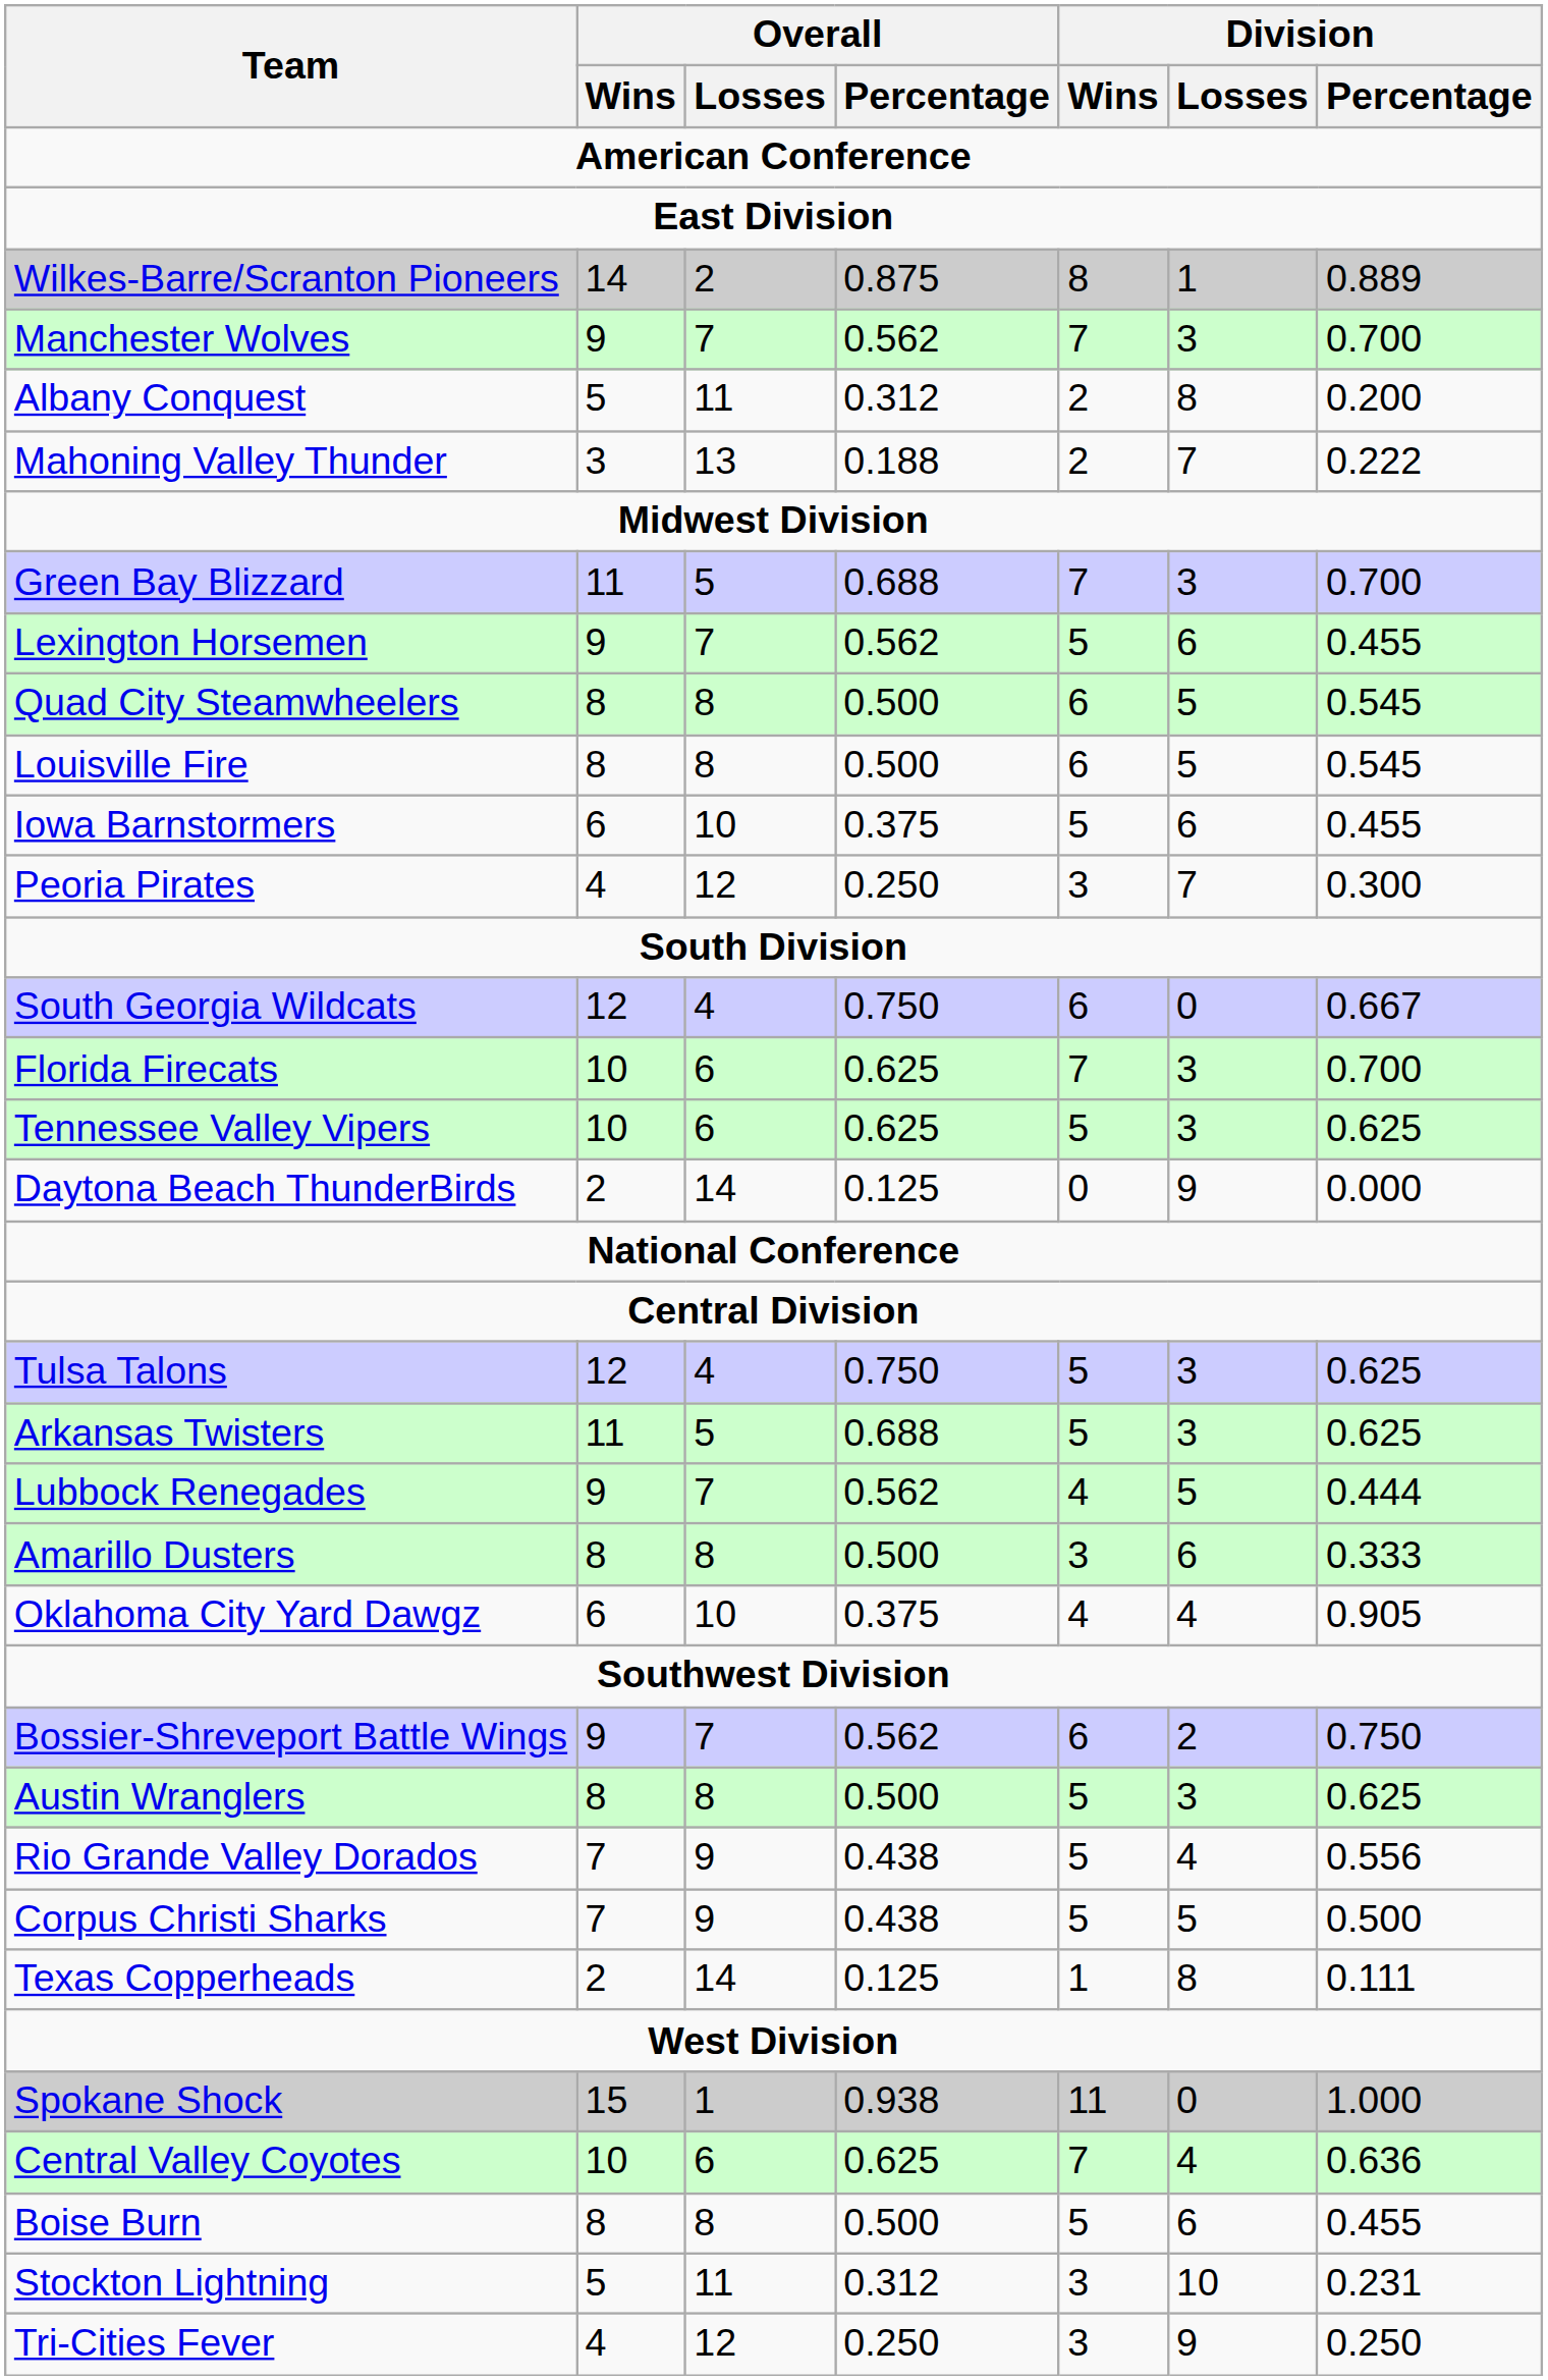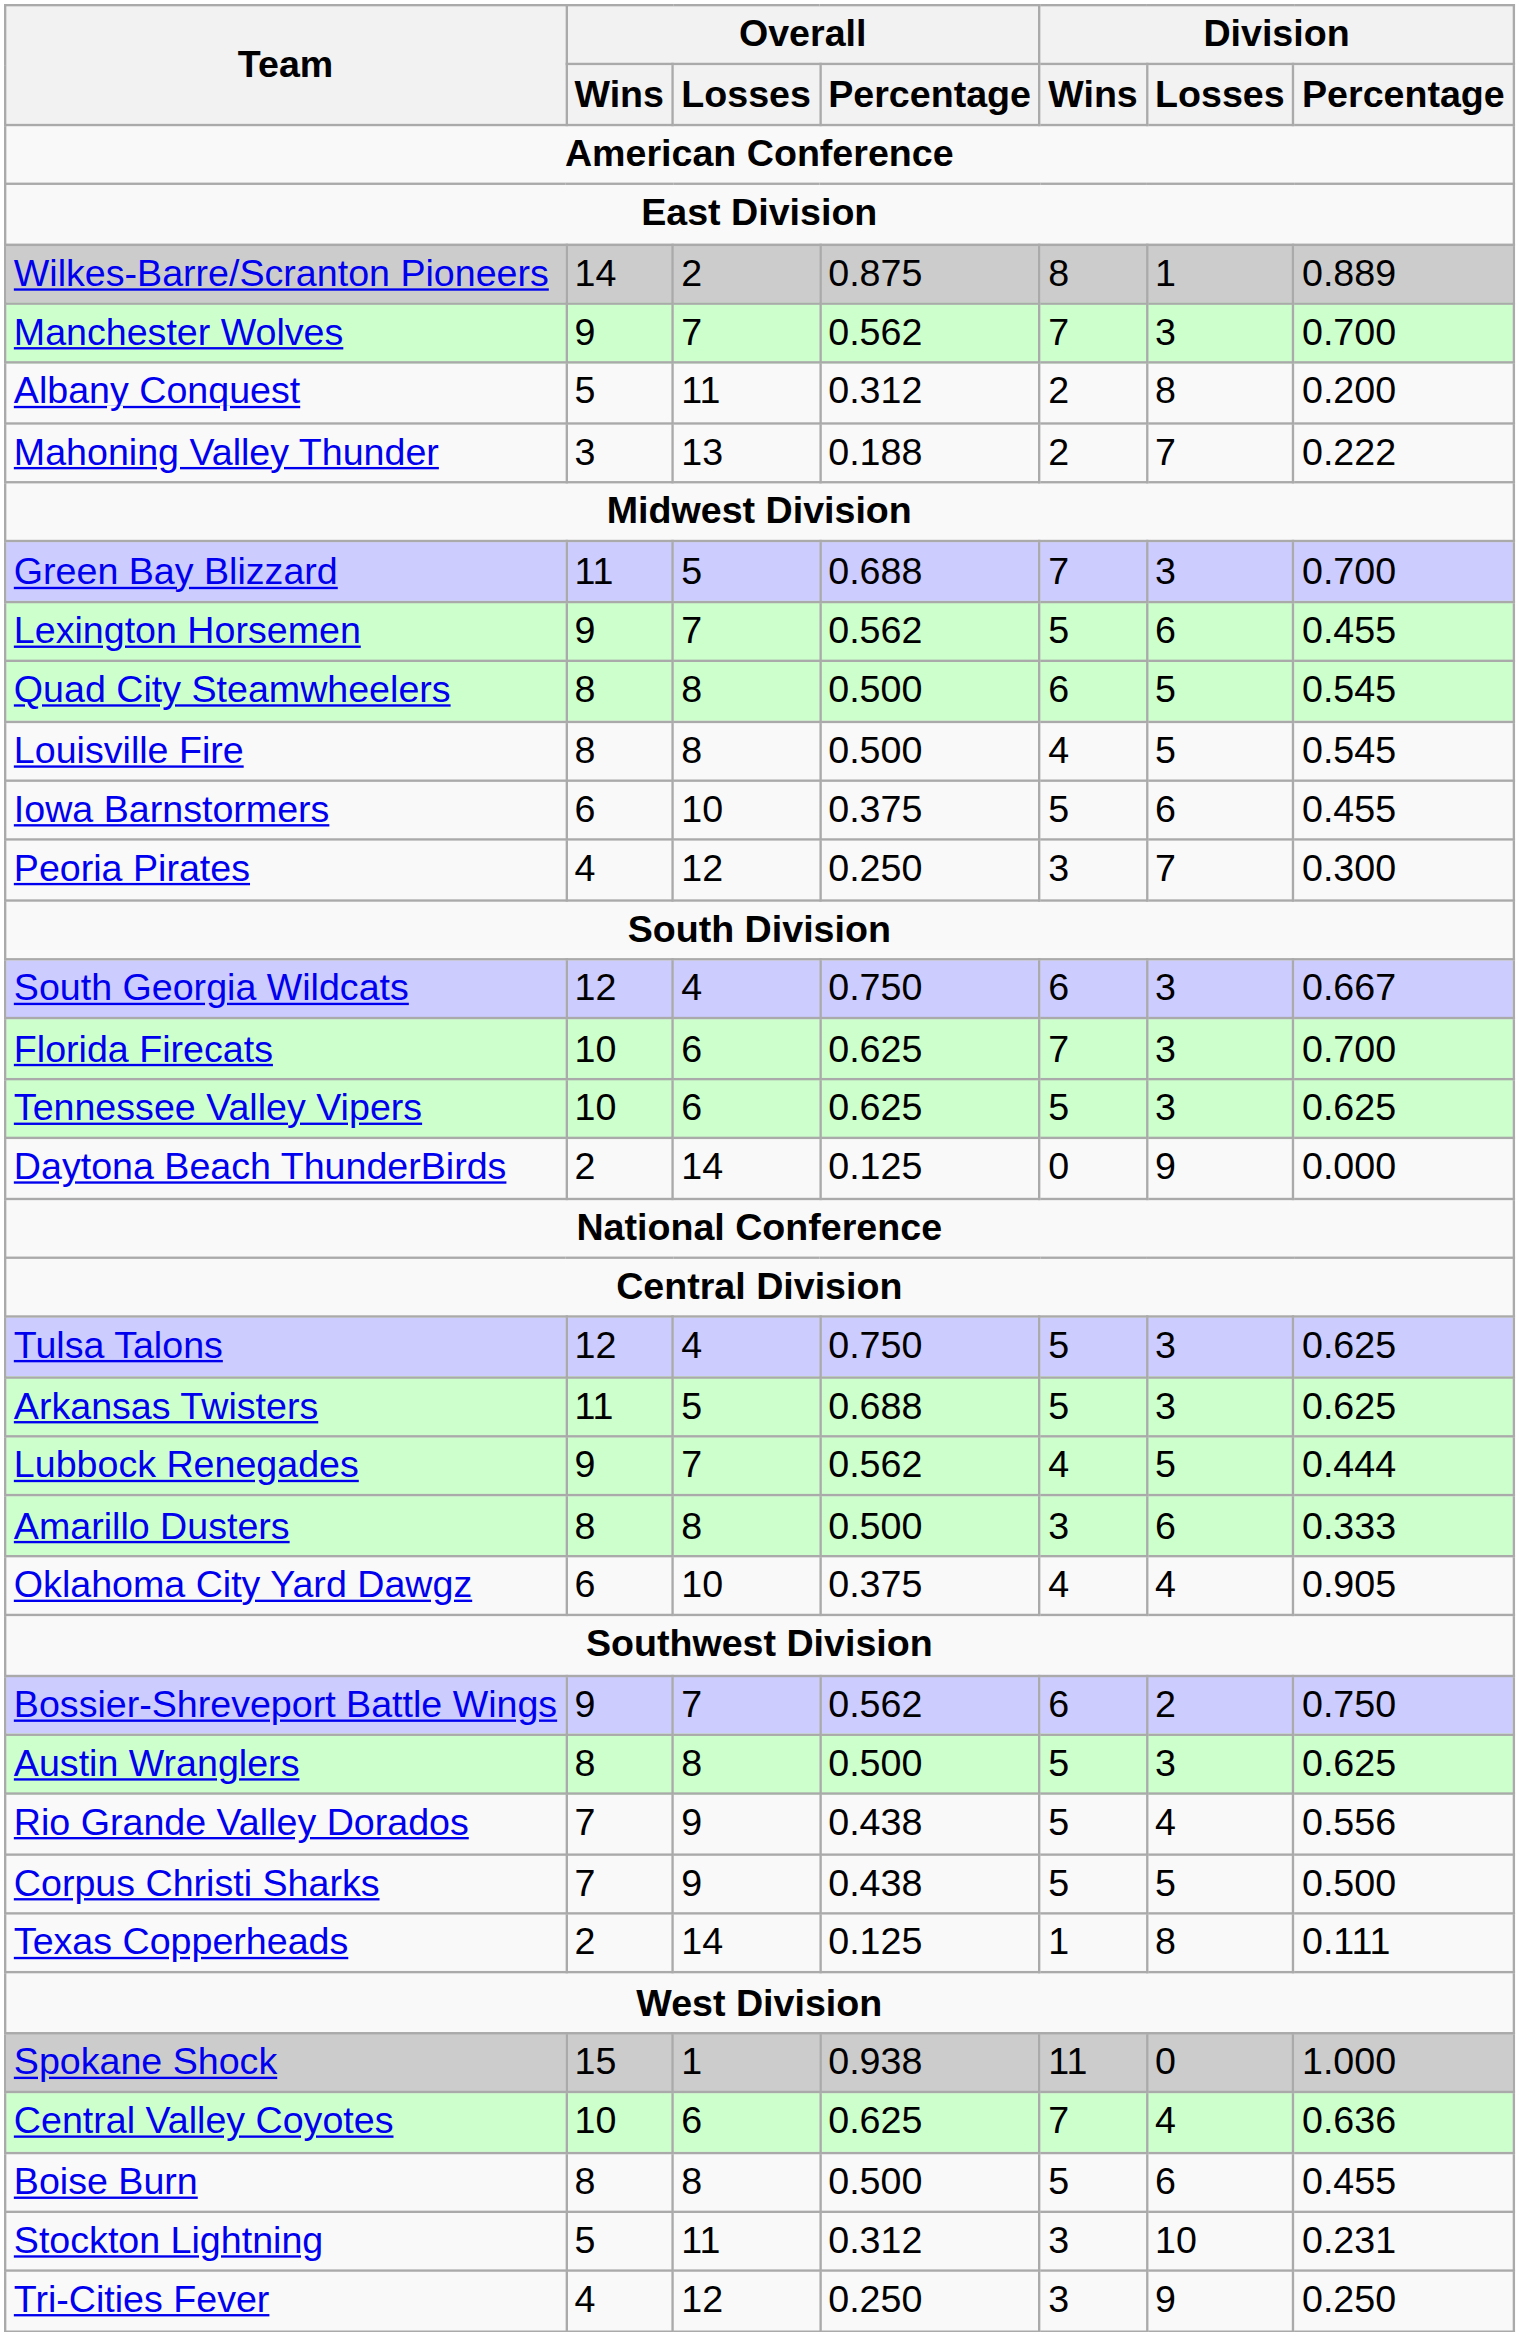Louisville Fire | Division / Wins: 6 -> 4
South Georgia Wildcats | Division / Losses: 0 -> 3
